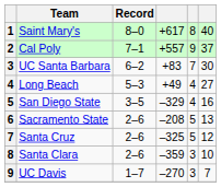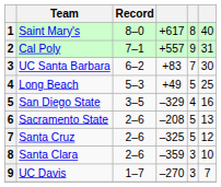Cal Poly | column 6: 37 -> 31
Long Beach | column 5: 4 -> 5
Long Beach | column 6: 27 -> 25
